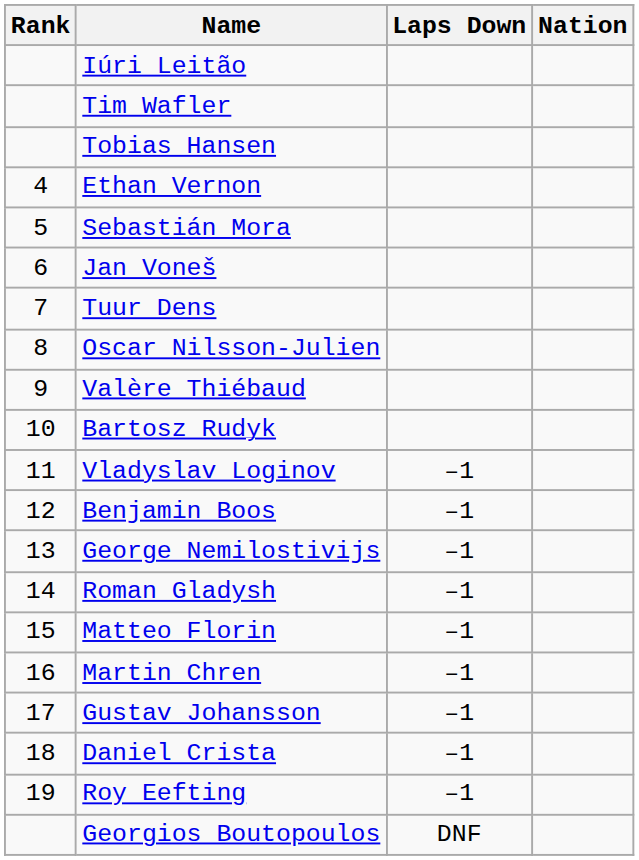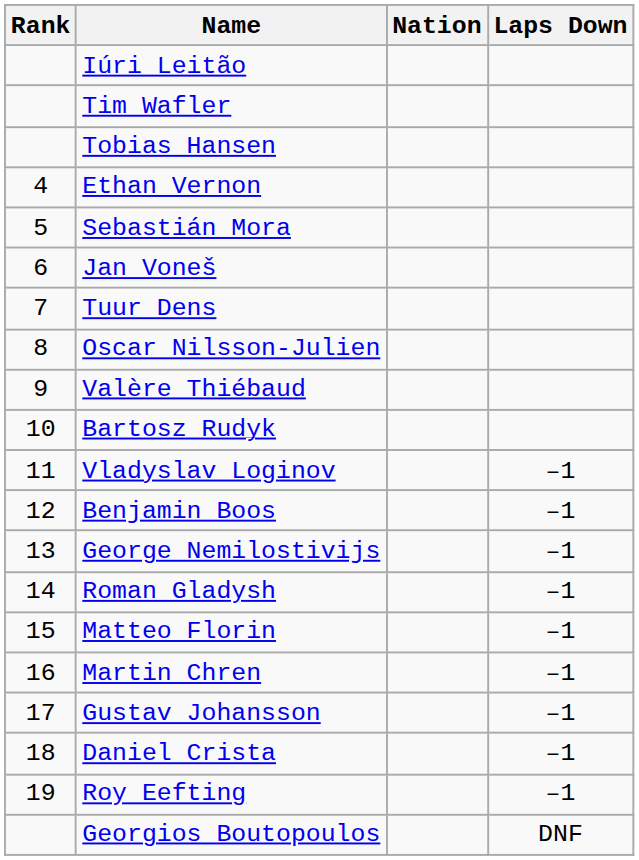columns swapped: Nation <-> Laps Down
